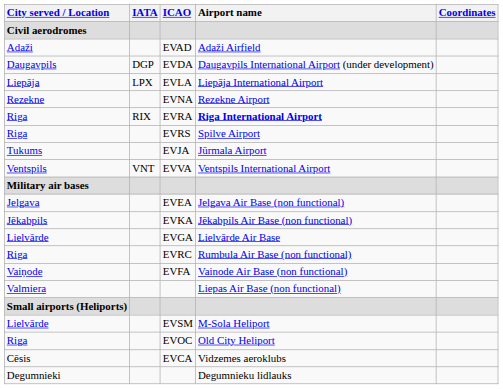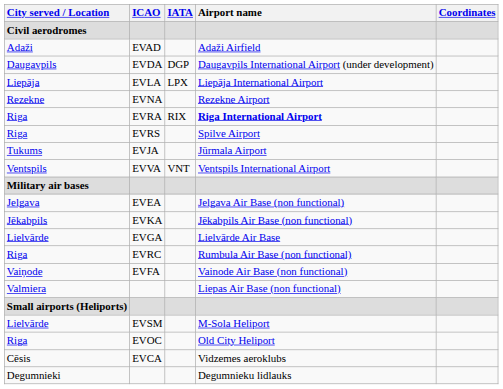columns swapped: ICAO <-> IATA
